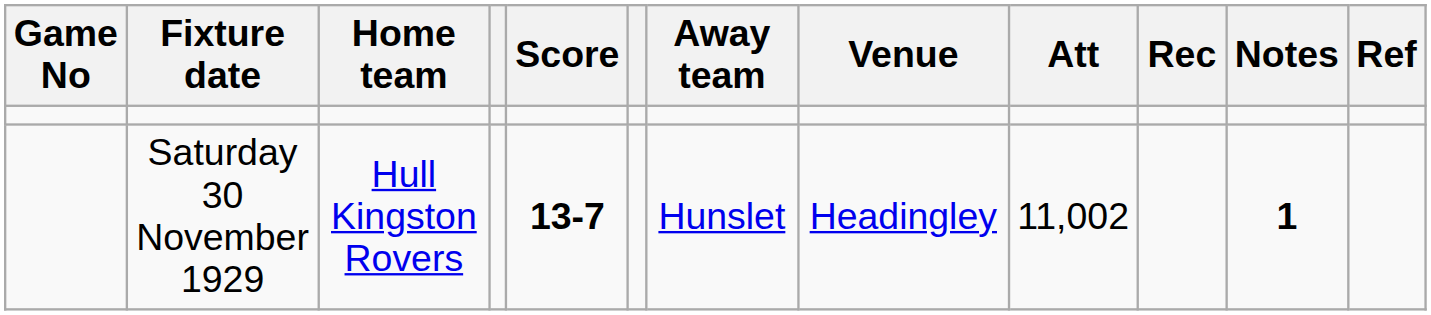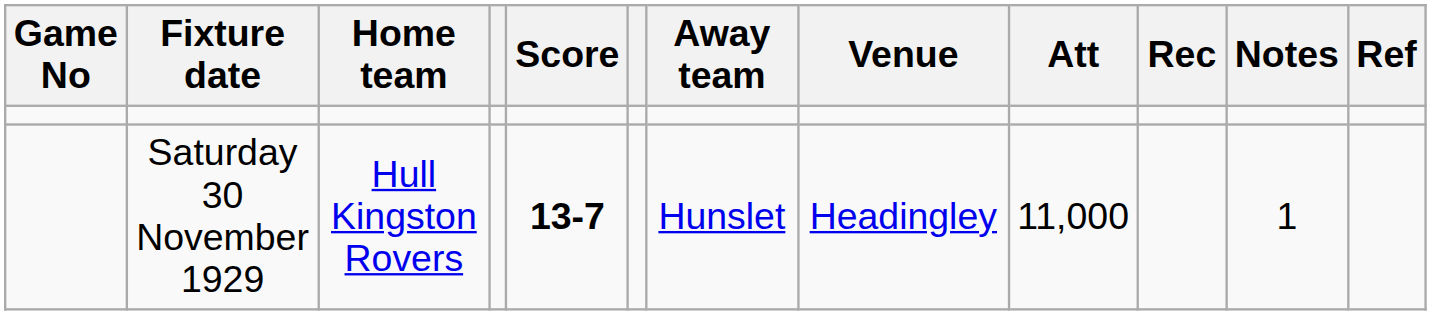Saturday 30 November 1929 | Att: 11,002 -> 11,000
Saturday 30 November 1929 | Notes: bold -> normal
